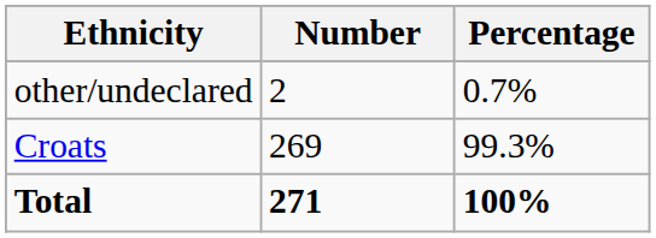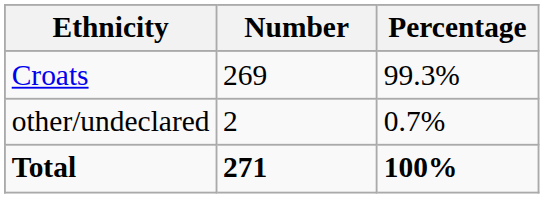rows swapped: Croats <-> other/undeclared
